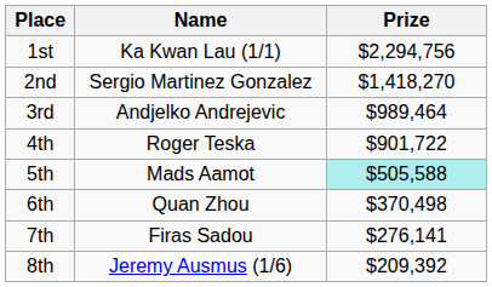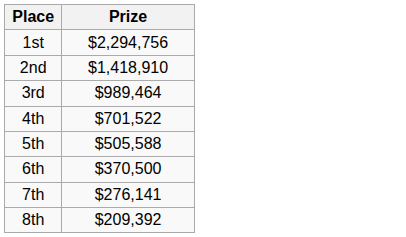- column: Name | Ka Kwan Lau (1/1) | Sergio Martinez Gonzalez | Andjelko Andrejevic | Roger Teska | Mads Aamot | Quan Zhou | Firas Sadou | Jeremy Ausmus (1/6)
2nd | Prize: $1,418,270 -> $1,418,910
4th | Prize: $901,722 -> $701,522
5th | Prize: paleturquoise background -> no background
6th | Prize: $370,498 -> $370,500
